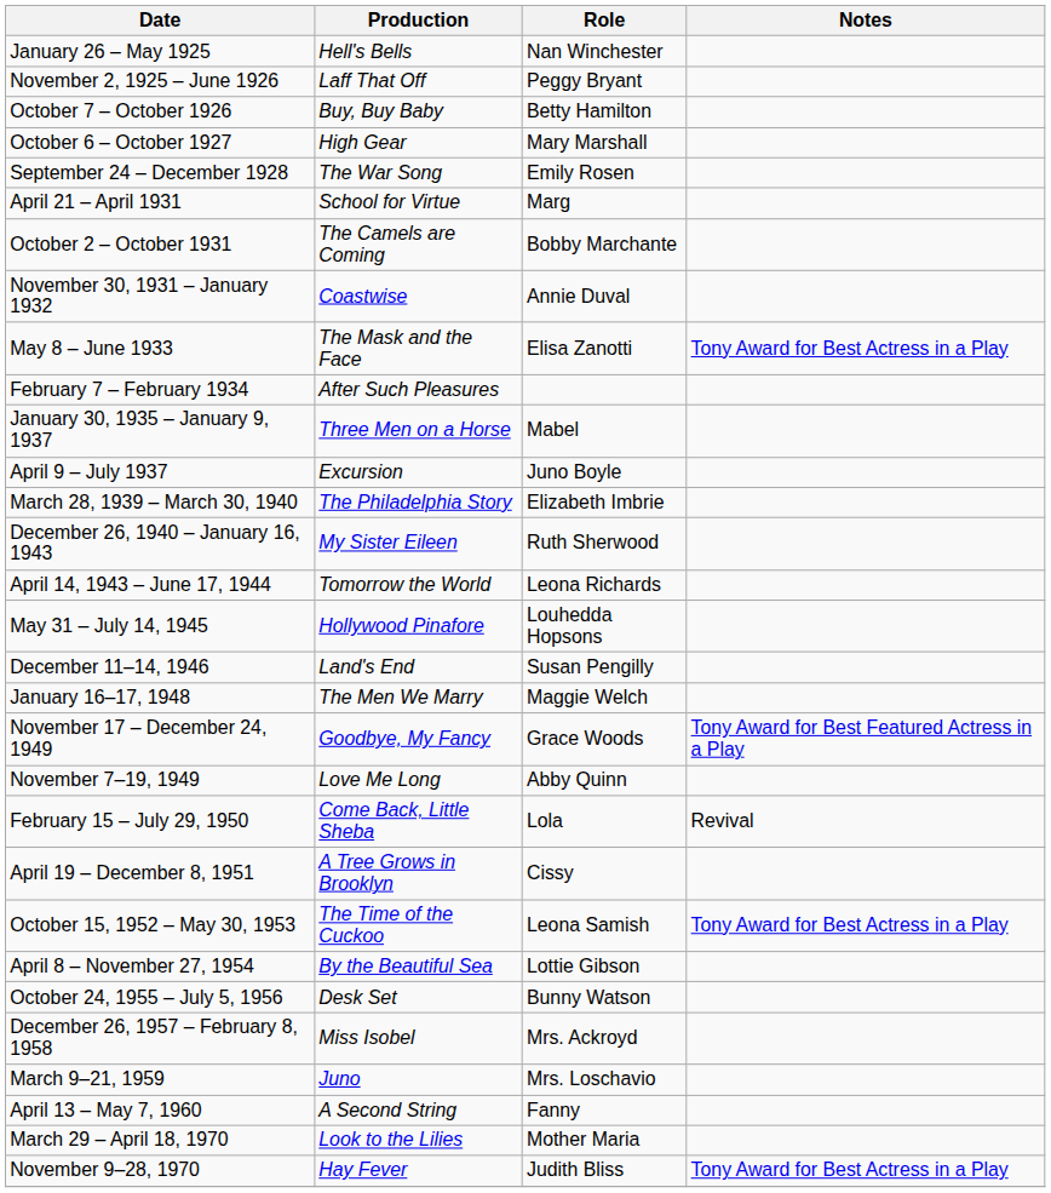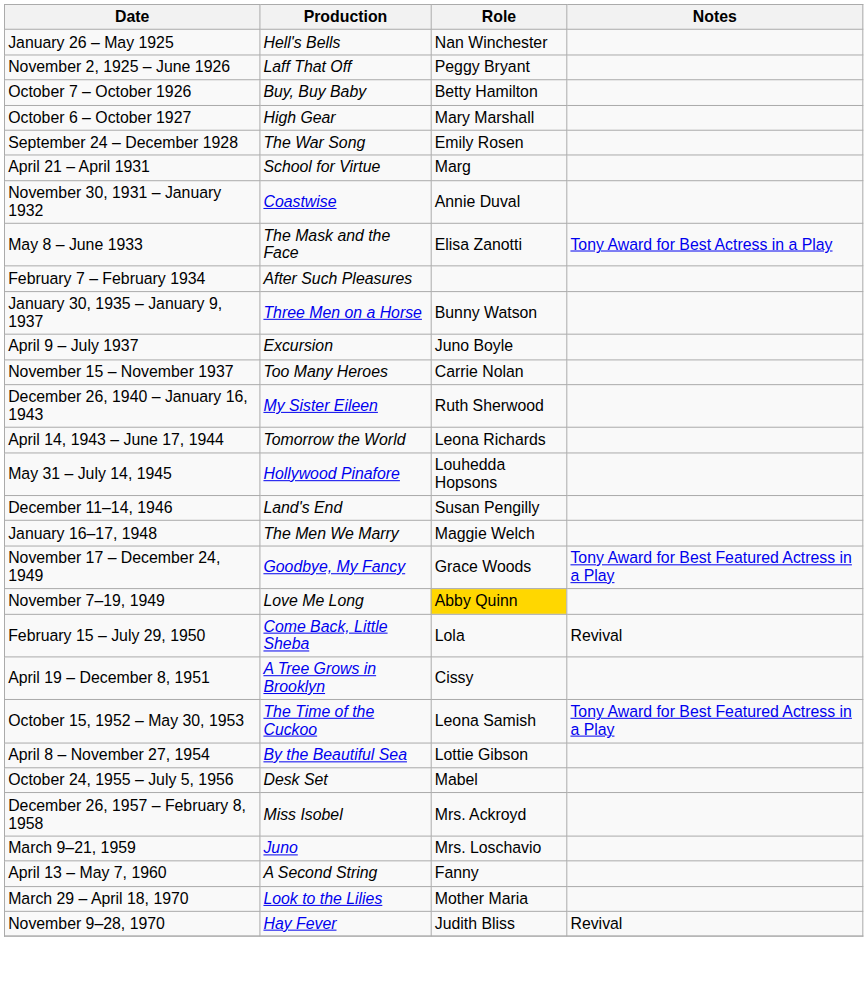- row: October 2 – October 1931 | The Camels are Coming | Bobby Marchante
January 30, 1935 – January 9, 1937 | Role: Mabel -> Bunny Watson
+ row: November 15 – November 1937 | Too Many Heroes | Carrie Nolan
- row: March 28, 1939 – March 30, 1940 | The Philadelphia Story | Elizabeth Imbrie
November 7–19, 1949 | Role: no background -> gold background
October 15, 1952 – May 30, 1953 | Notes: Tony Award for Best Actress in a Play -> Tony Award for Best Featured Actress in a Play
October 24, 1955 – July 5, 1956 | Role: Bunny Watson -> Mabel
November 9–28, 1970 | Notes: Tony Award for Best Actress in a Play -> Revival
